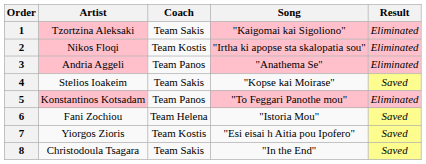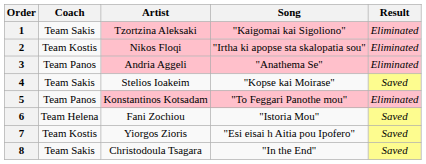columns swapped: Coach <-> Artist
